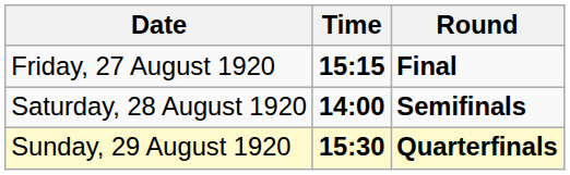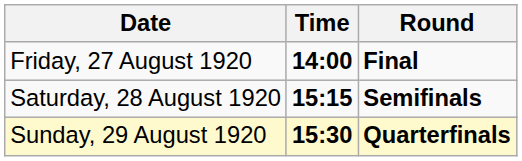Friday, 27 August 1920 | Time: 15:15 -> 14:00
Saturday, 28 August 1920 | Time: 14:00 -> 15:15
